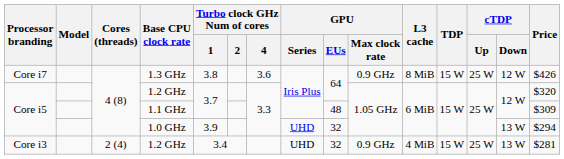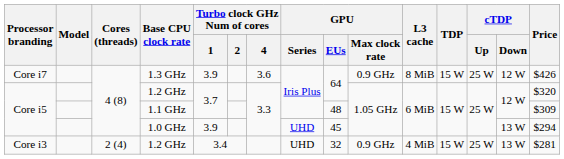1.3 GHz | Turbo clock GHz Num of cores / 1: 3.8 -> 3.9
1.0 GHz | GPU / EUs: 32 -> 45
